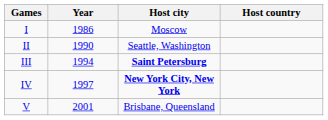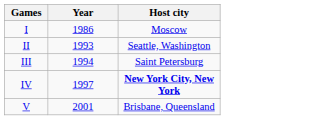- column: Host country
II | Year: 1990 -> 1993
III | Host city: bold -> normal
